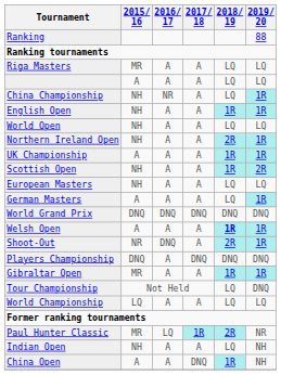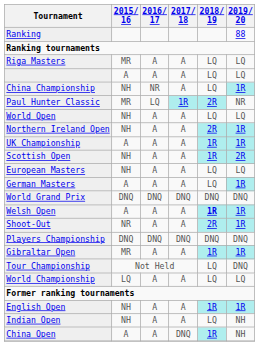rows swapped: English Open <-> Paul Hunter Classic
Shoot-Out | 2016/ 17: DNQ -> A
Players Championship | 2016/ 17: A -> DNQ
